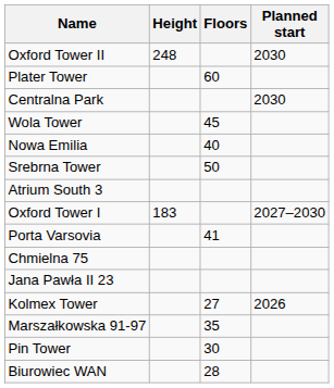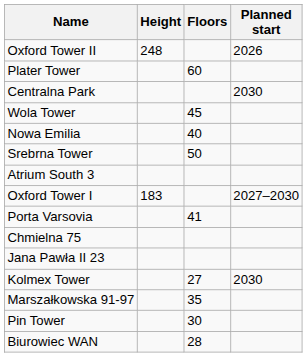Oxford Tower II | Planned start: 2030 -> 2026
Kolmex Tower | Planned start: 2026 -> 2030
